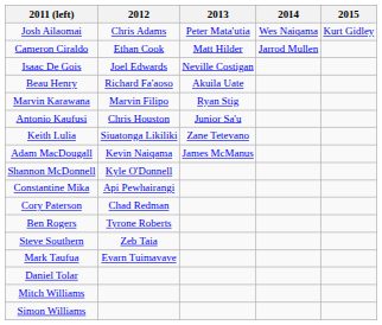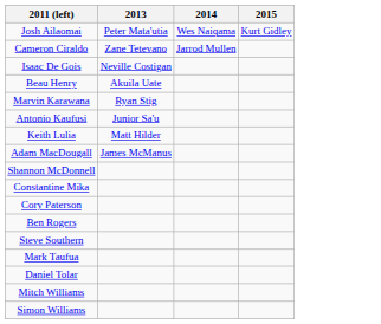- column: 2012 | Chris Adams | Ethan Cook | Joel Edwards | Richard Fa'aoso | Marvin Filipo | Chris Houston | Siuatonga Likiliki | Kevin Naiqama | Kyle O'Donnell | Api Pewhairangi | Chad Redman | Tyrone Roberts | Zeb Taia | Evarn Tuimavave
Cameron Ciraldo | 2013: Matt Hilder -> Zane Tetevano
Keith Lulia | 2013: Zane Tetevano -> Matt Hilder
